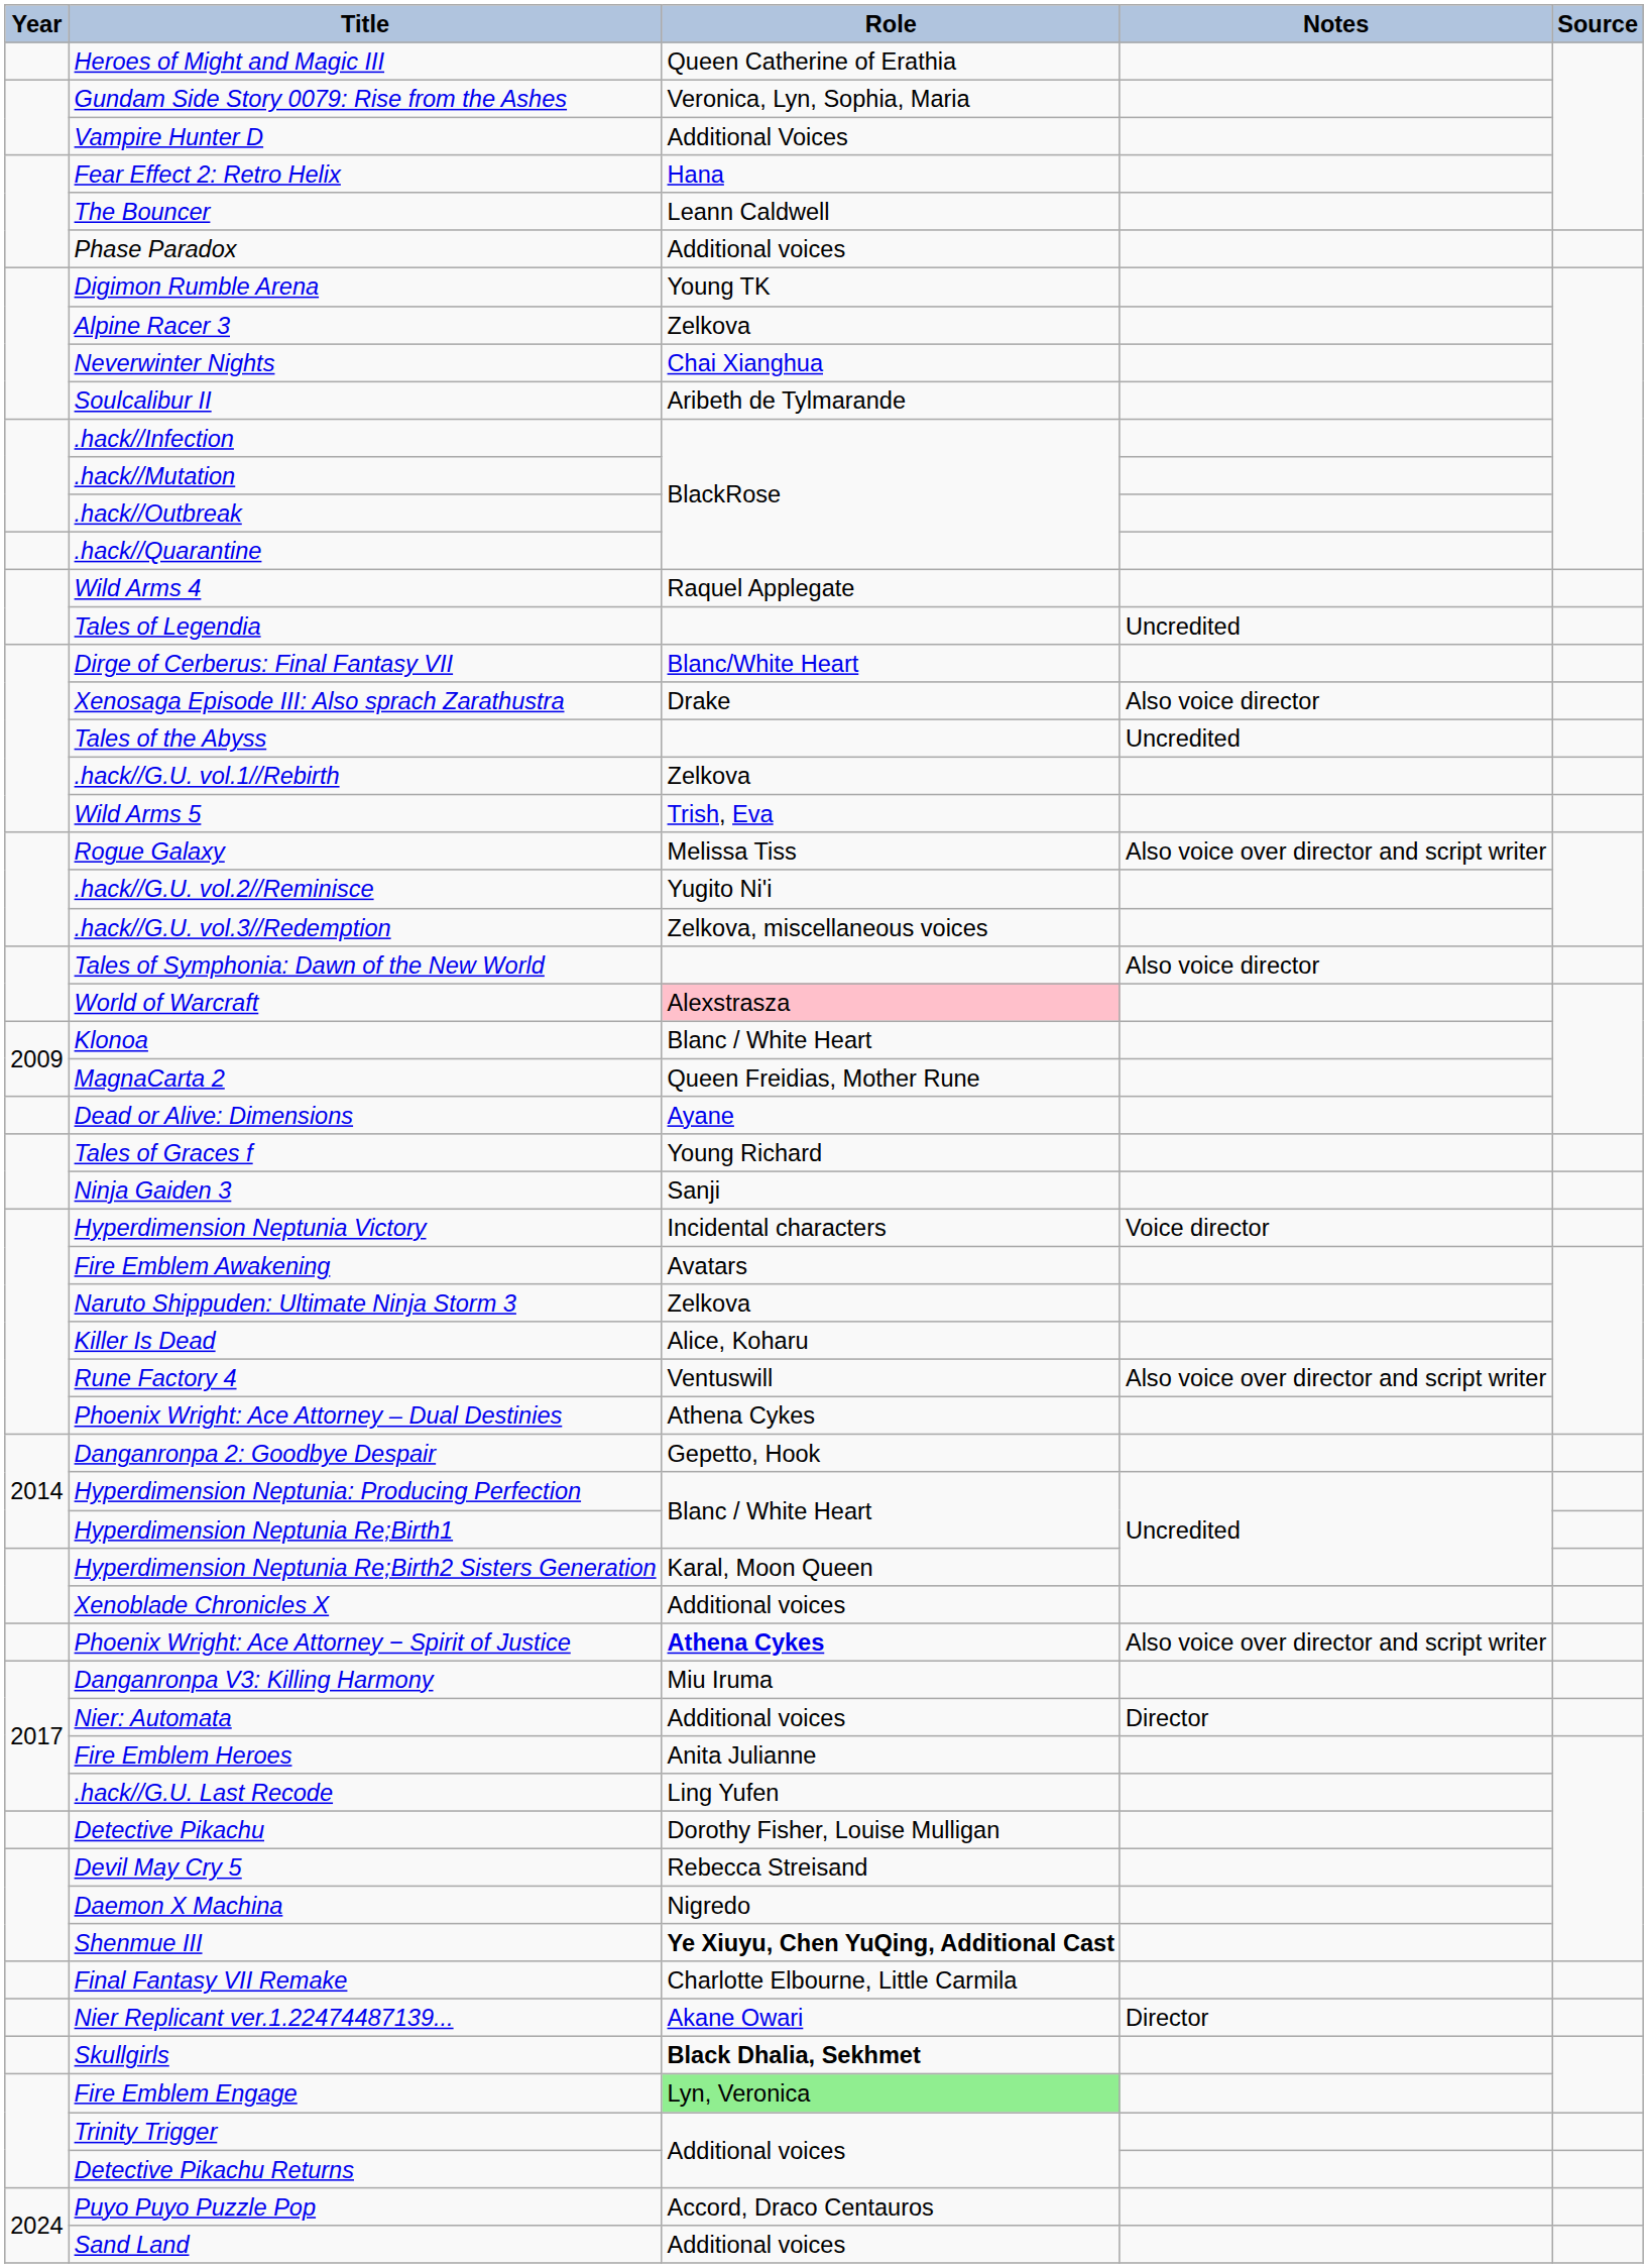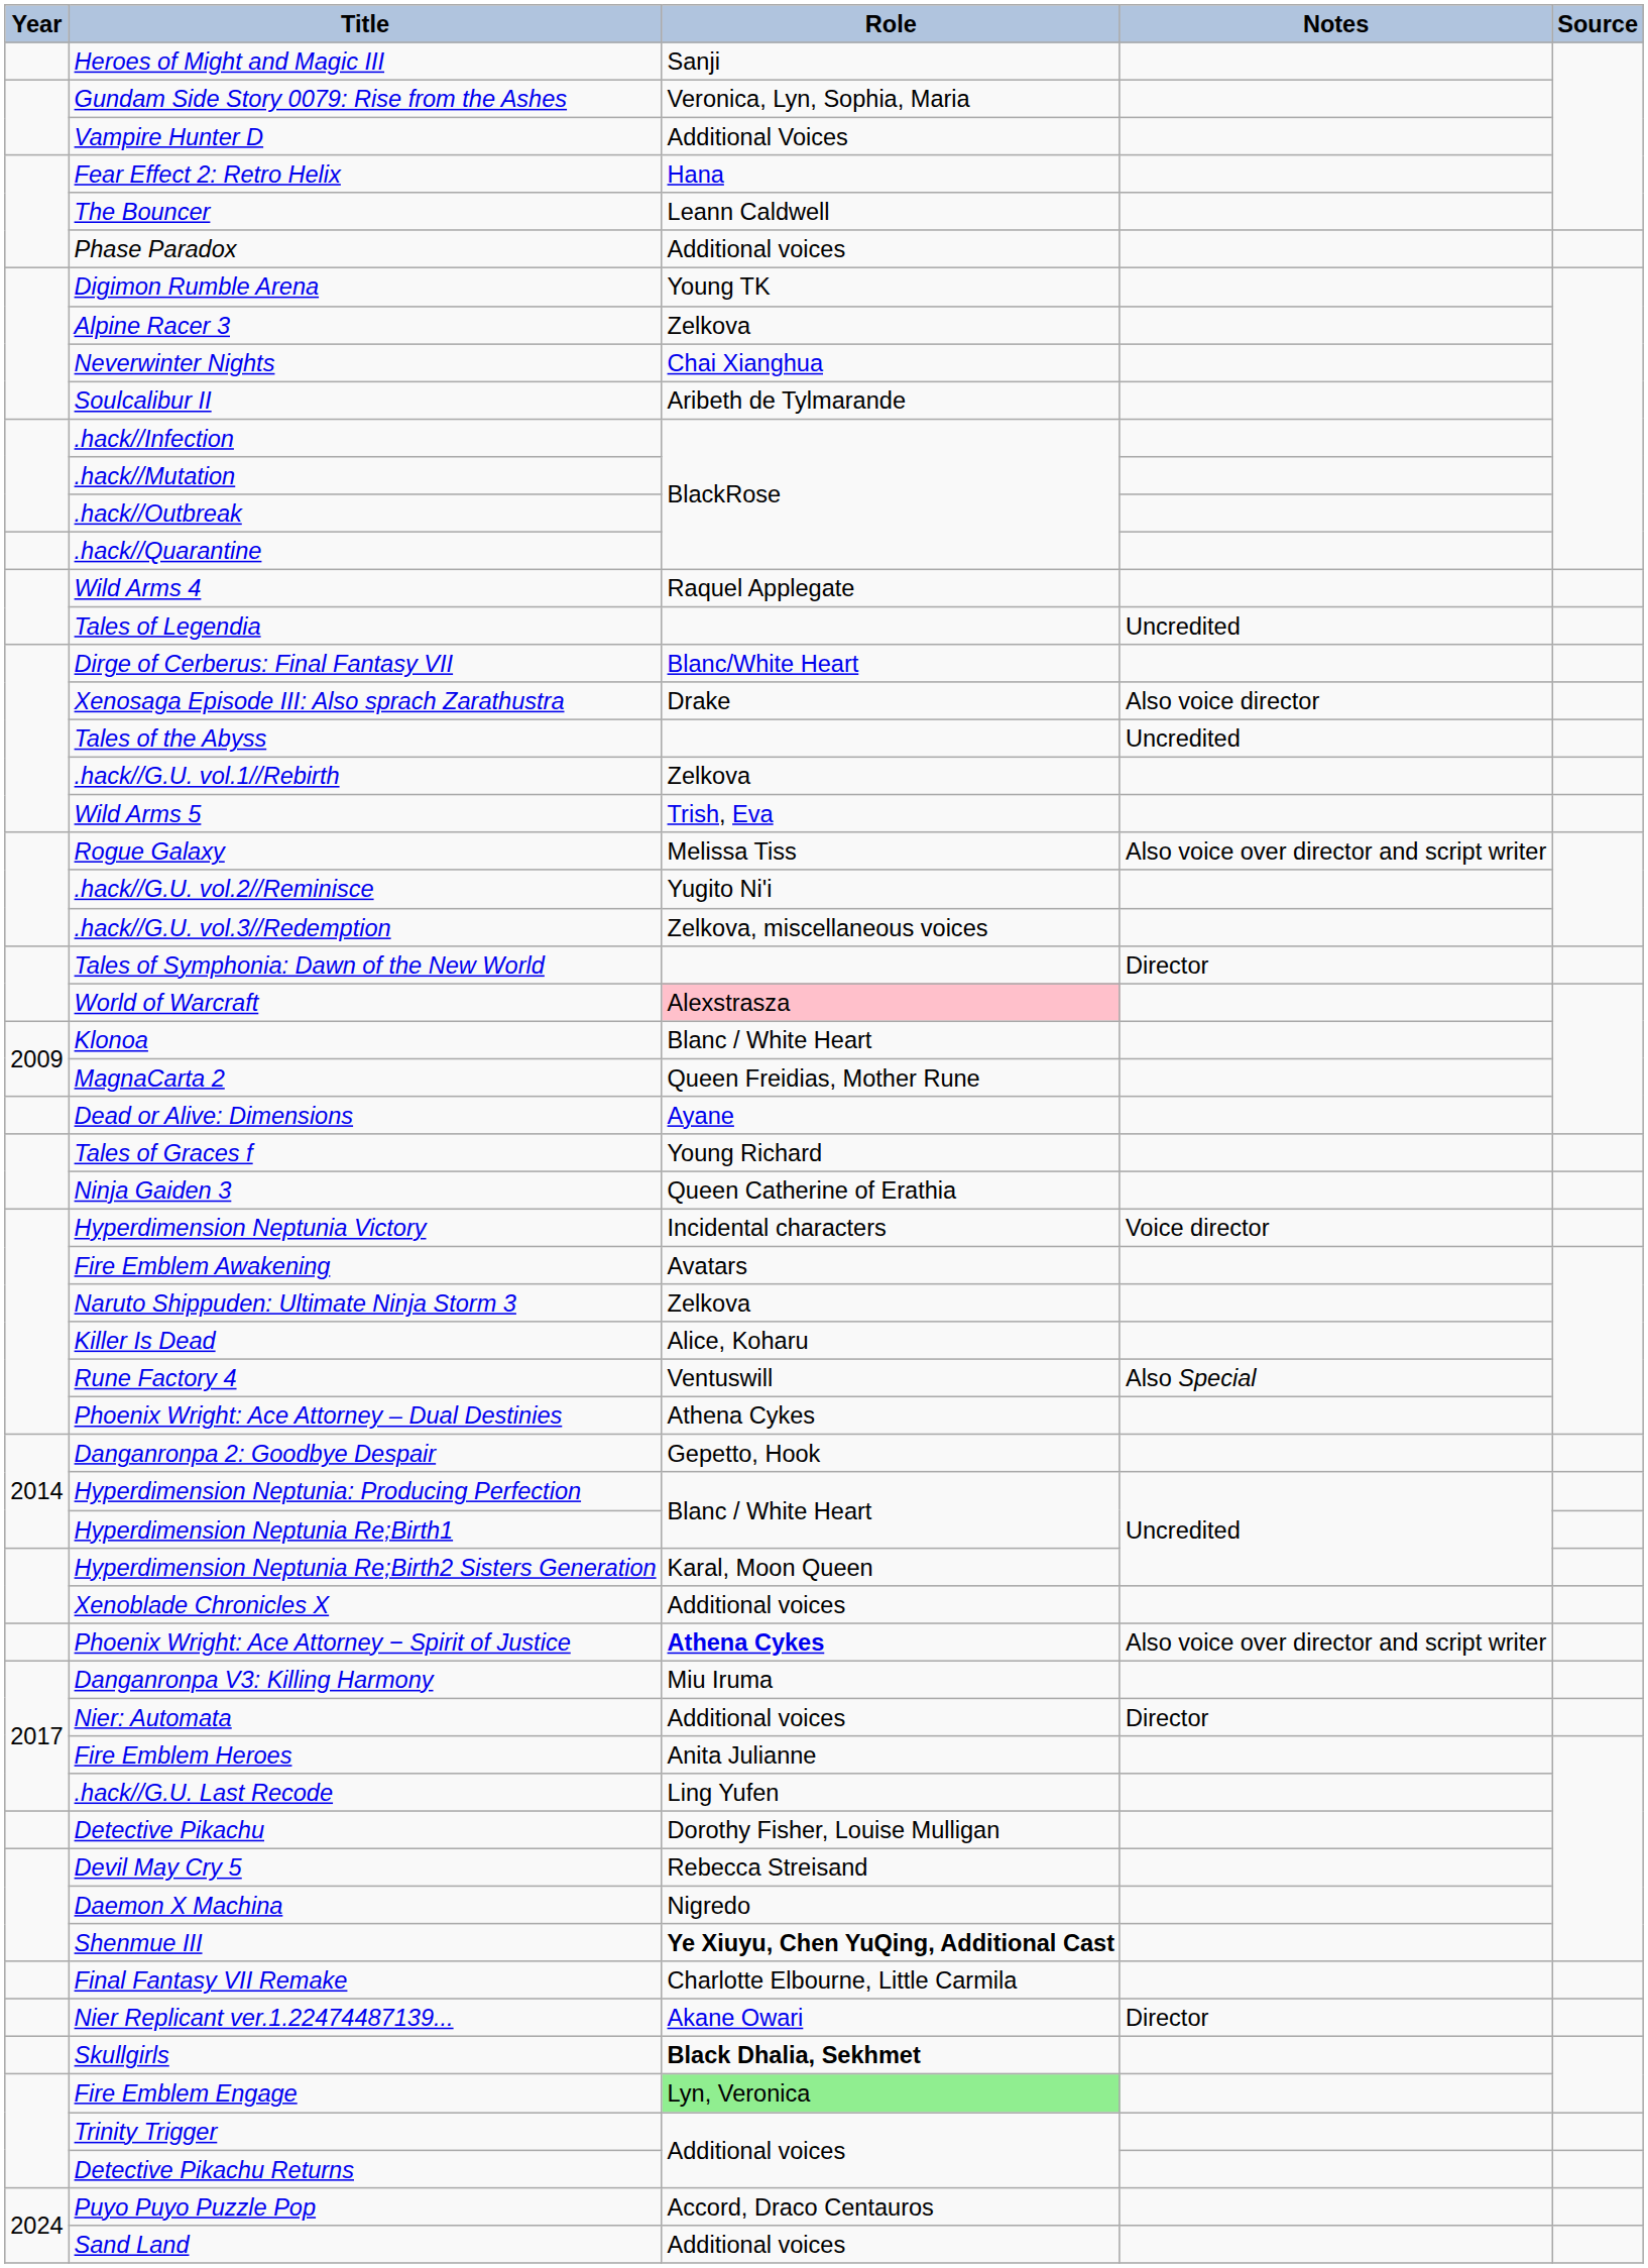Heroes of Might and Magic III | Role: Queen Catherine of Erathia -> Sanji
Tales of Symphonia: Dawn of the New World | Notes: Also voice director -> Director
Ninja Gaiden 3 | Role: Sanji -> Queen Catherine of Erathia
Rune Factory 4 | Notes: Also voice over director and script writer -> Also Special
